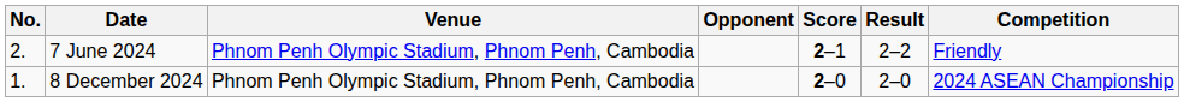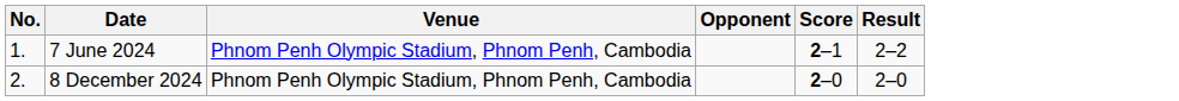- column: Competition | Friendly | 2024 ASEAN Championship
7 June 2024 | No.: 2. -> 1.
8 December 2024 | No.: 1. -> 2.
